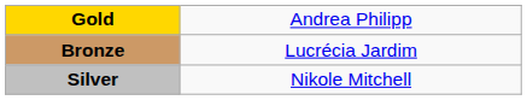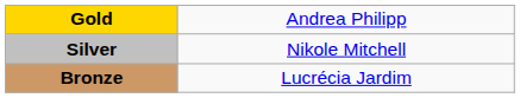rows swapped: Silver <-> Bronze
